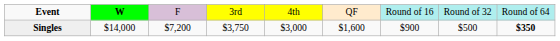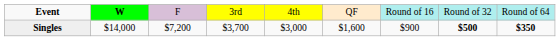Singles | column 4: $3,750 -> $3,700
Singles | column 8: normal -> bold
